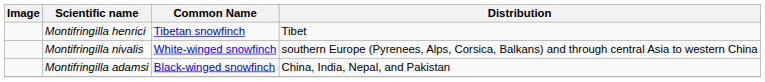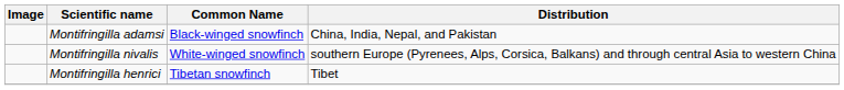rows swapped: Montifringilla henrici <-> Montifringilla adamsi
